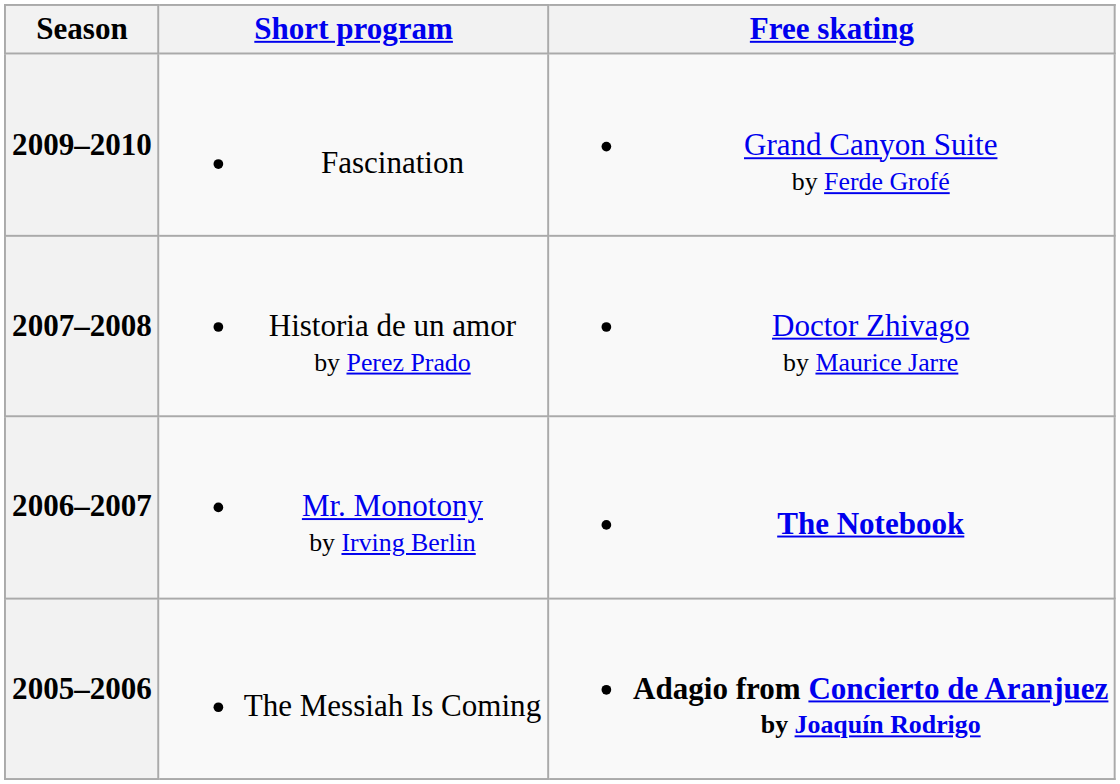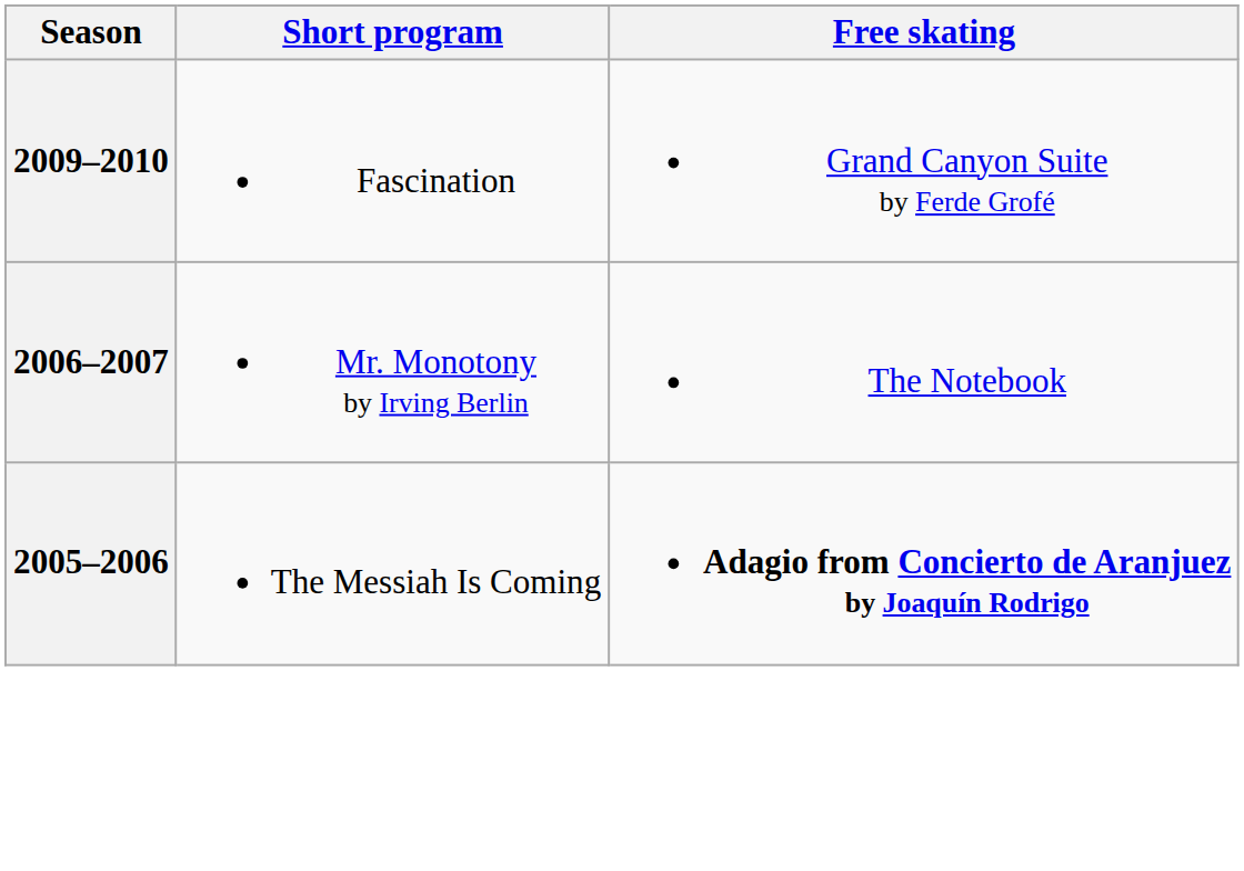- row: 2007–2008 | Historia de un amor by Perez Prado | Doctor Zhivago by Maurice Jarre
2006–2007 | Free skating: bold -> normal
